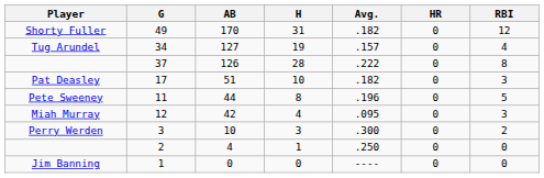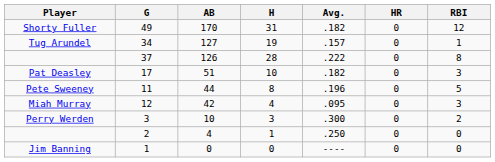34 | RBI: 4 -> 1
